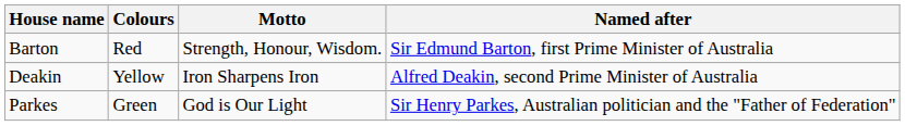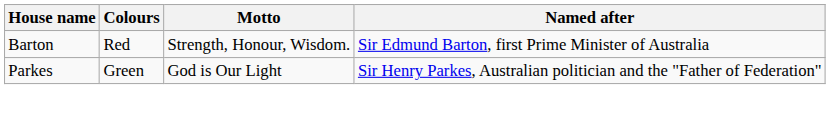- row: Deakin | Yellow | Iron Sharpens Iron | Alfred Deakin, second Prime Minister of Australia
